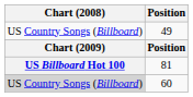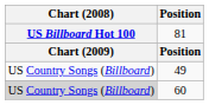rows swapped: 49 <-> 81
